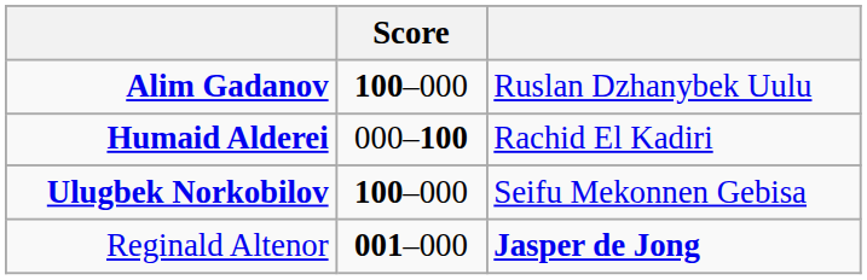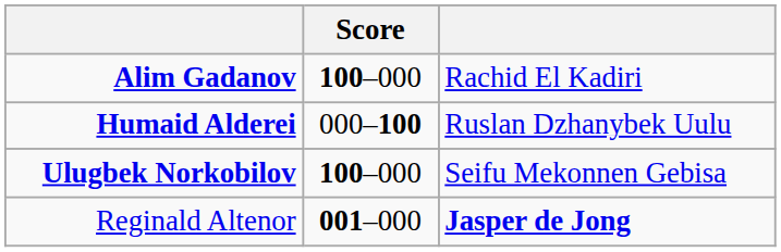Alim Gadanov | column 3: Ruslan Dzhanybek Uulu -> Rachid El Kadiri
Humaid Alderei | column 3: Rachid El Kadiri -> Ruslan Dzhanybek Uulu
